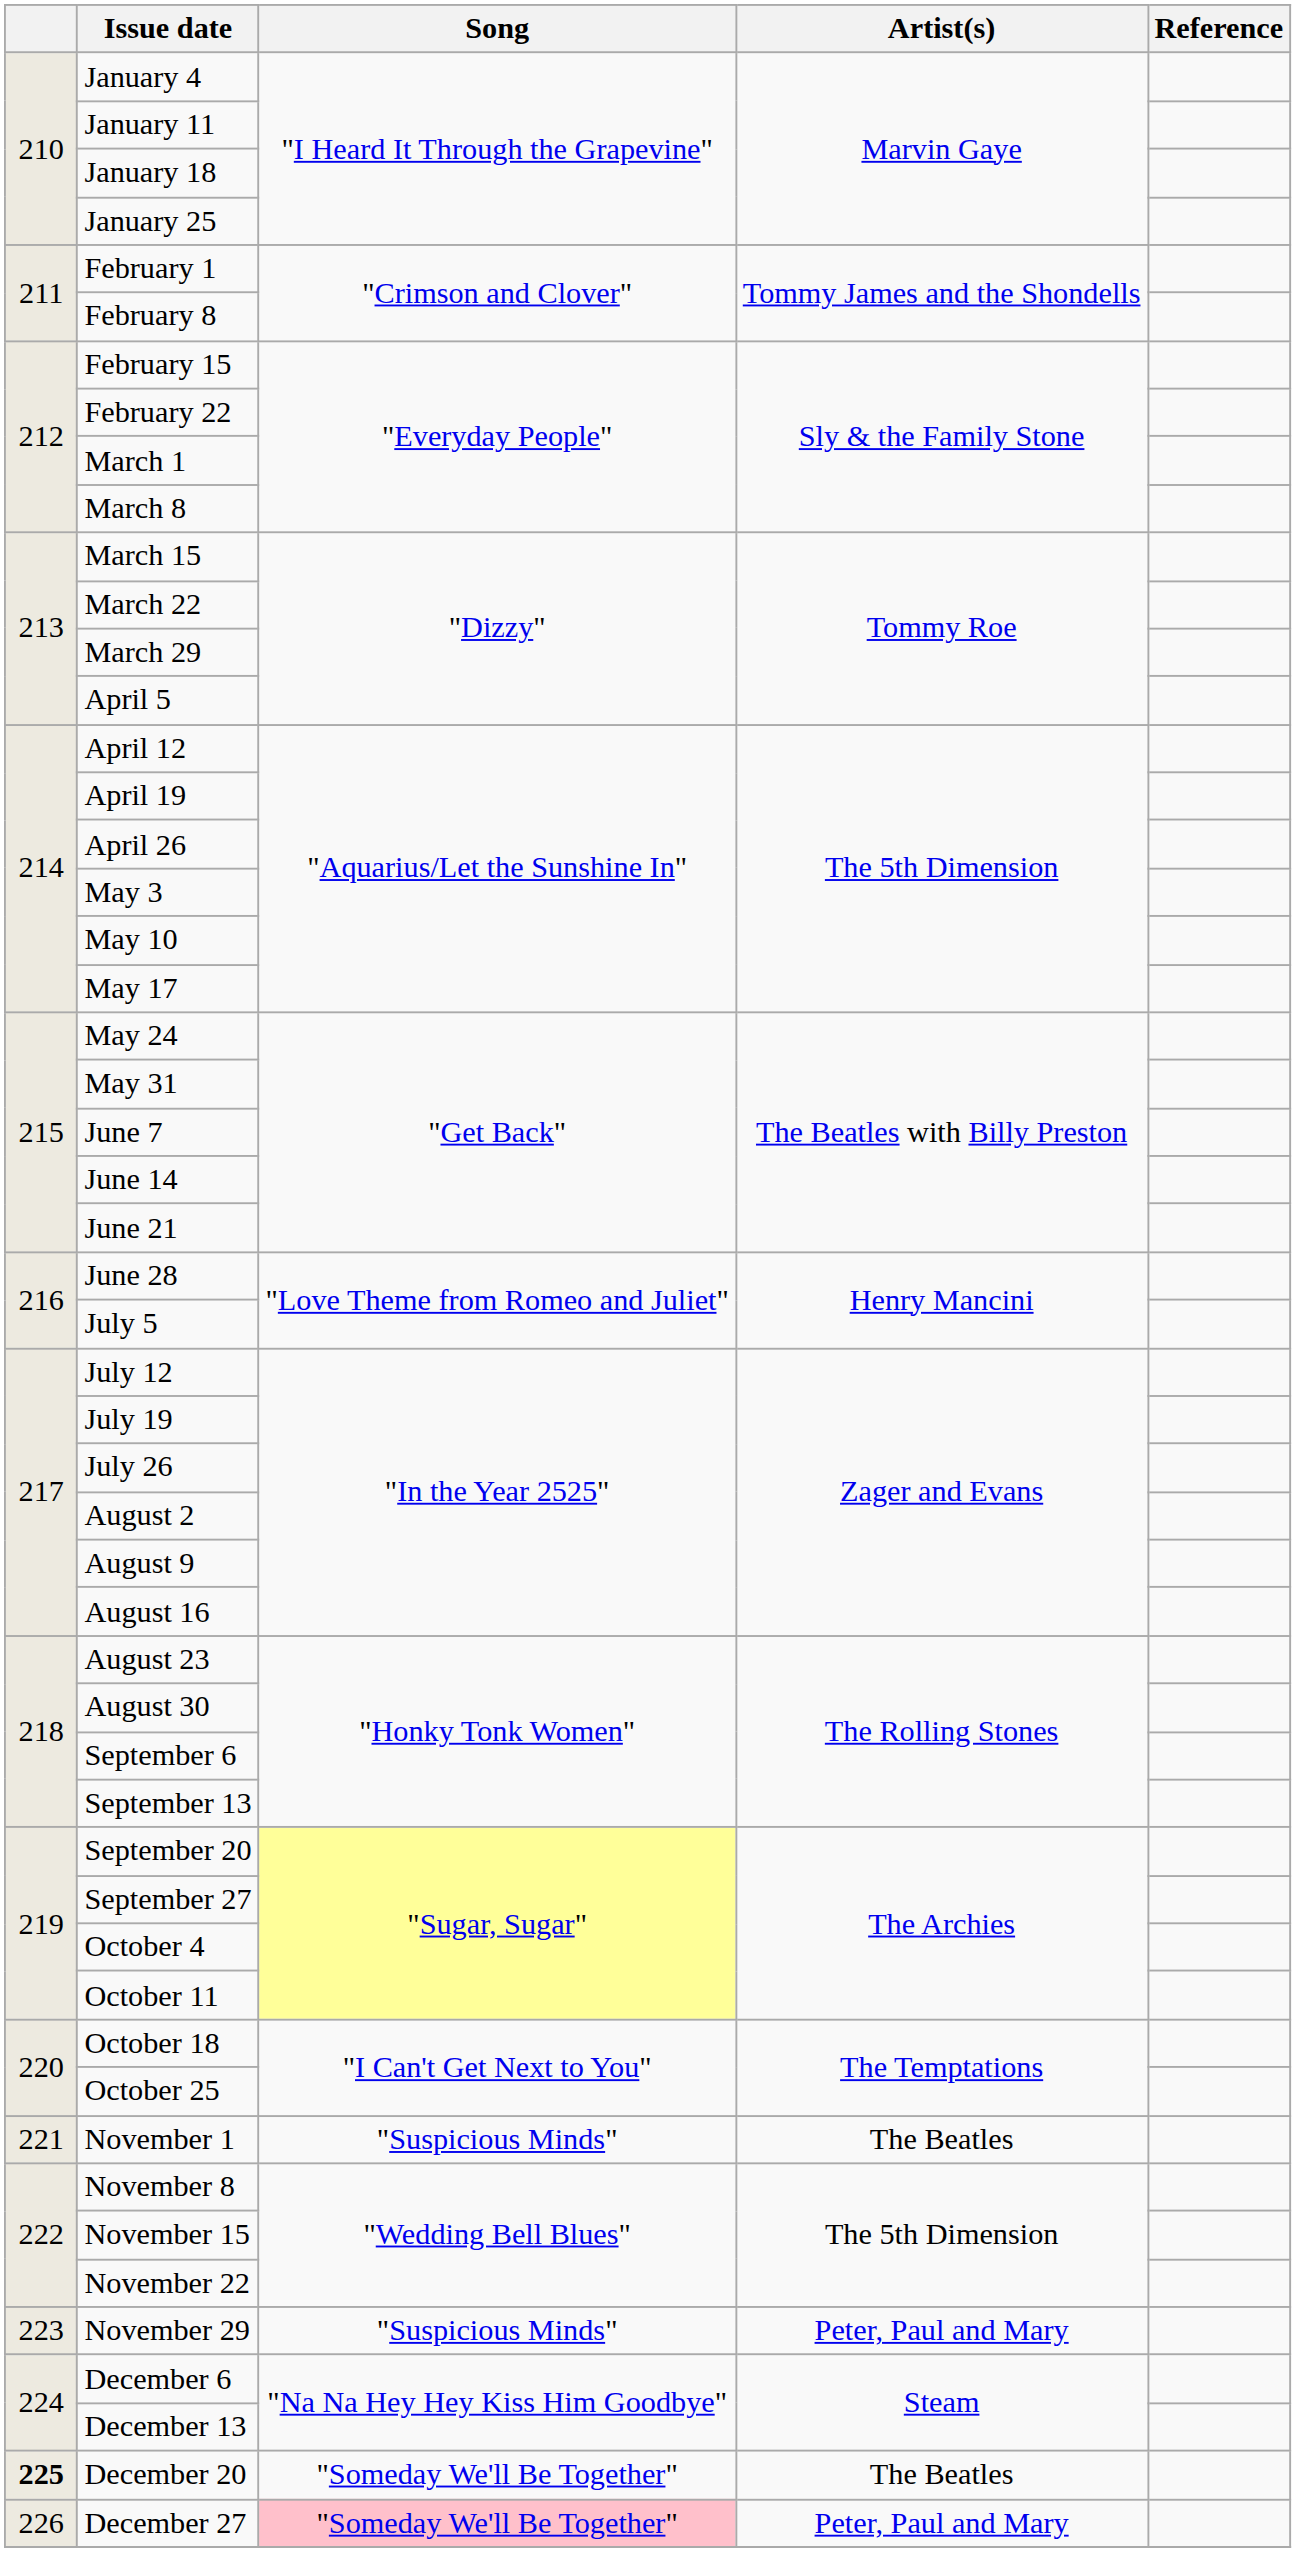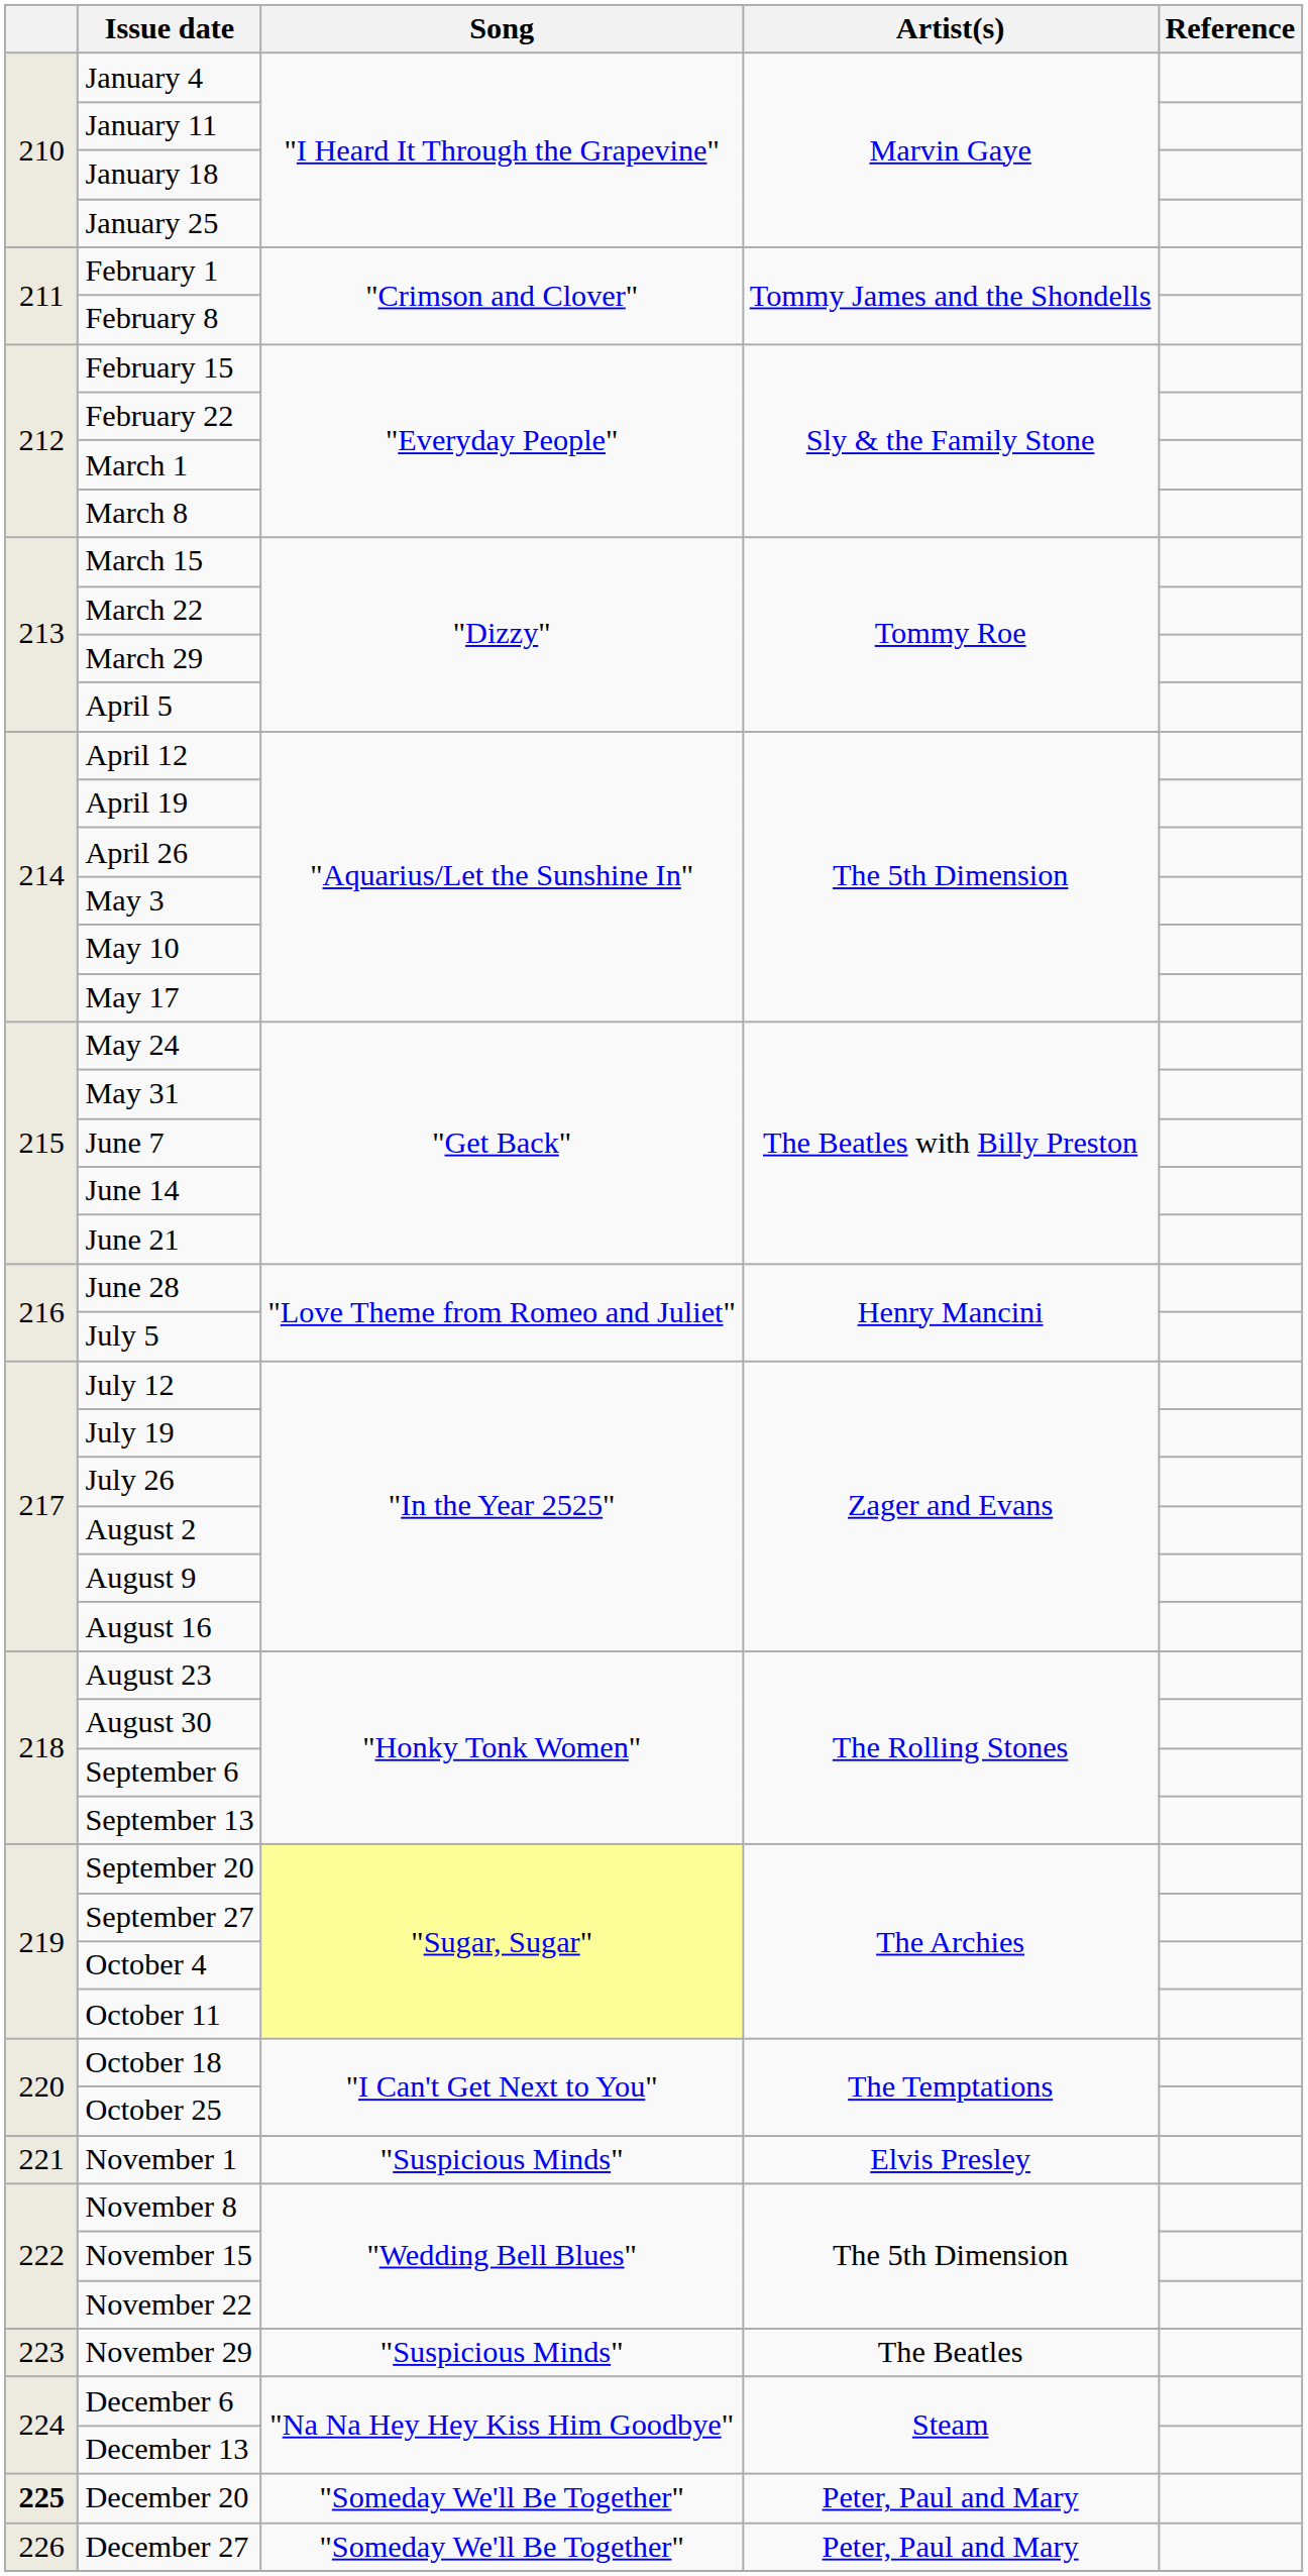November 1 | Artist(s): The Beatles -> Elvis Presley
November 29 | Artist(s): Peter, Paul and Mary -> The Beatles
December 20 | Artist(s): The Beatles -> Peter, Paul and Mary
December 27 | Song: pink background -> no background
